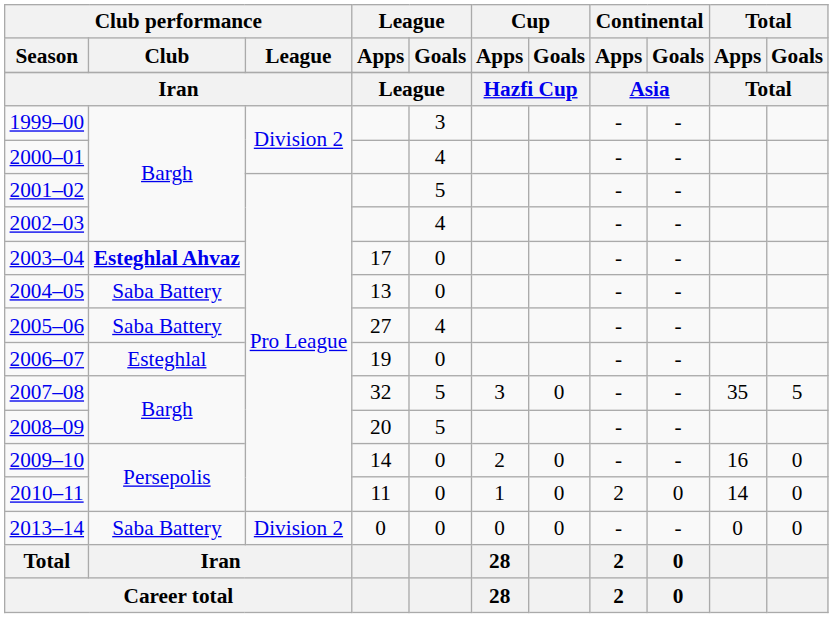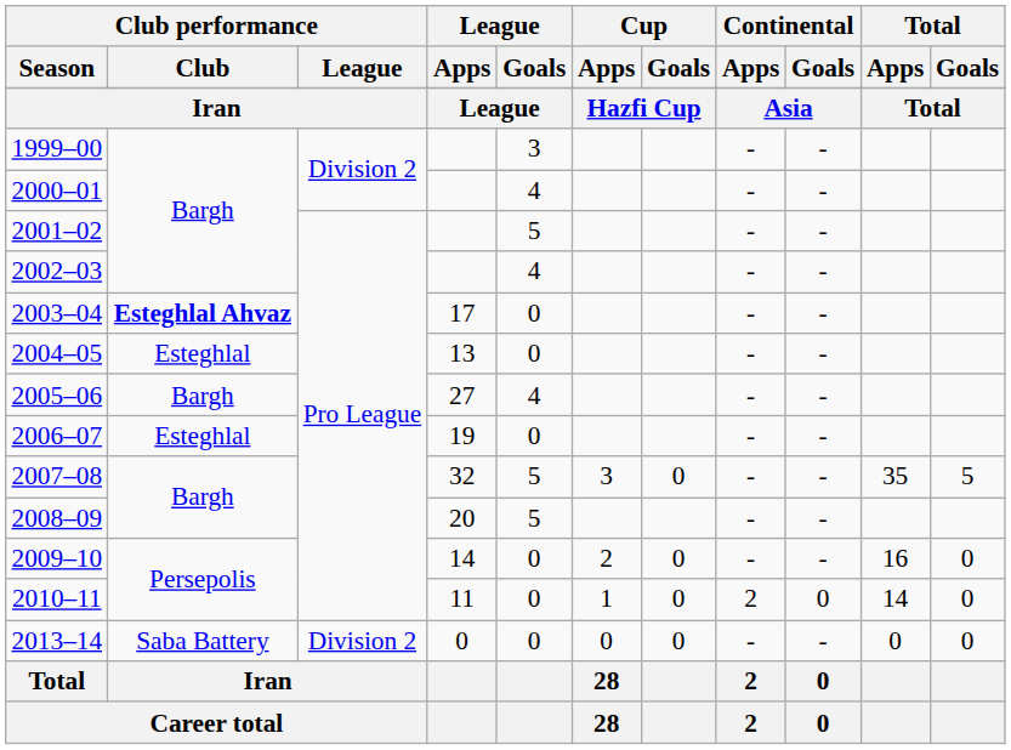2004–05 | Club performance / Club: Saba Battery -> Esteghlal
2005–06 | Club performance / Club: Saba Battery -> Bargh
